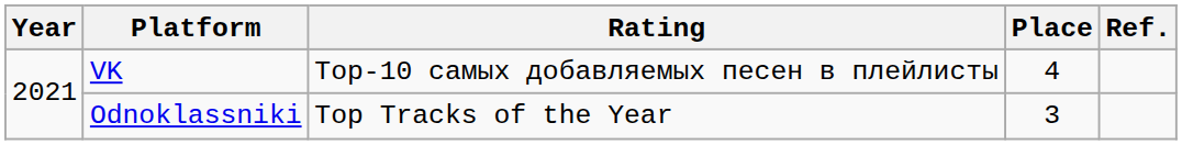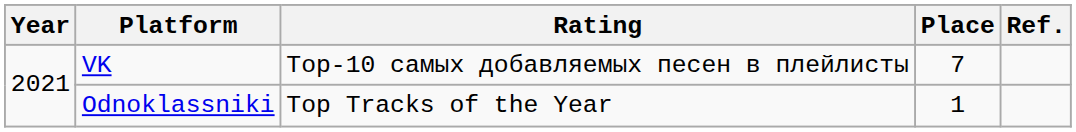VK | Place: 4 -> 7
Odnoklassniki | Place: 3 -> 1
